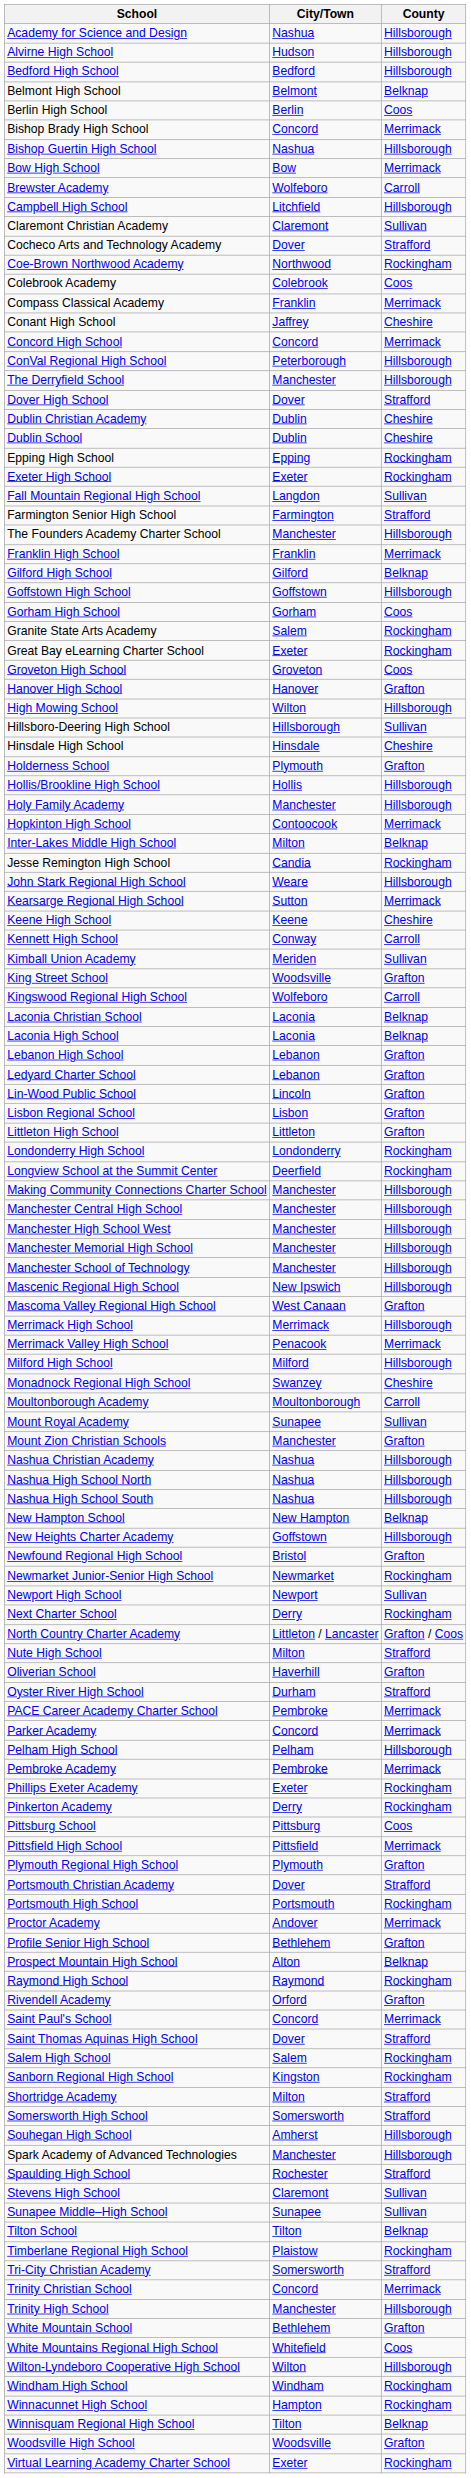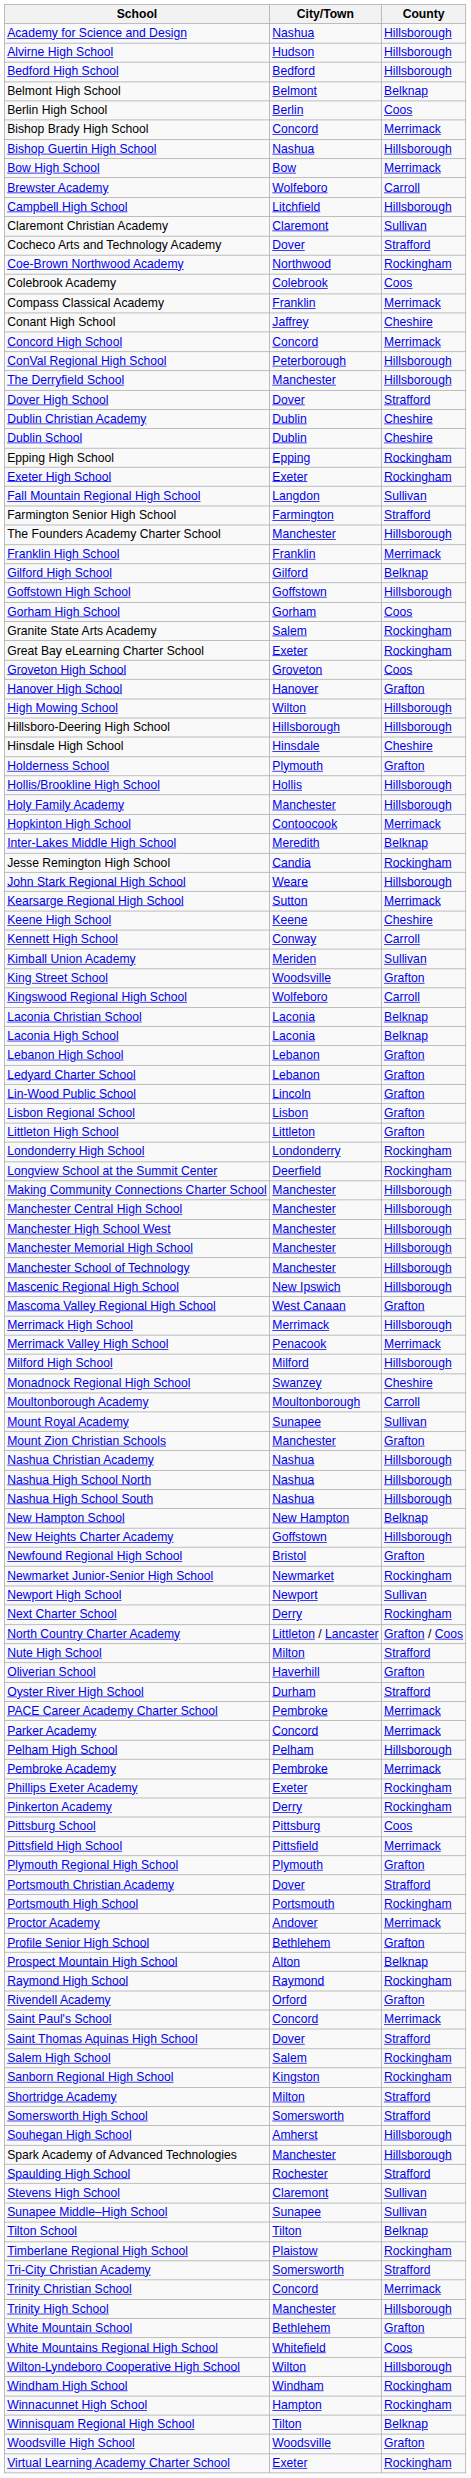Hillsboro-Deering High School | County: Sullivan -> Hillsborough
Inter-Lakes Middle High School | City/Town: Milton -> Meredith
